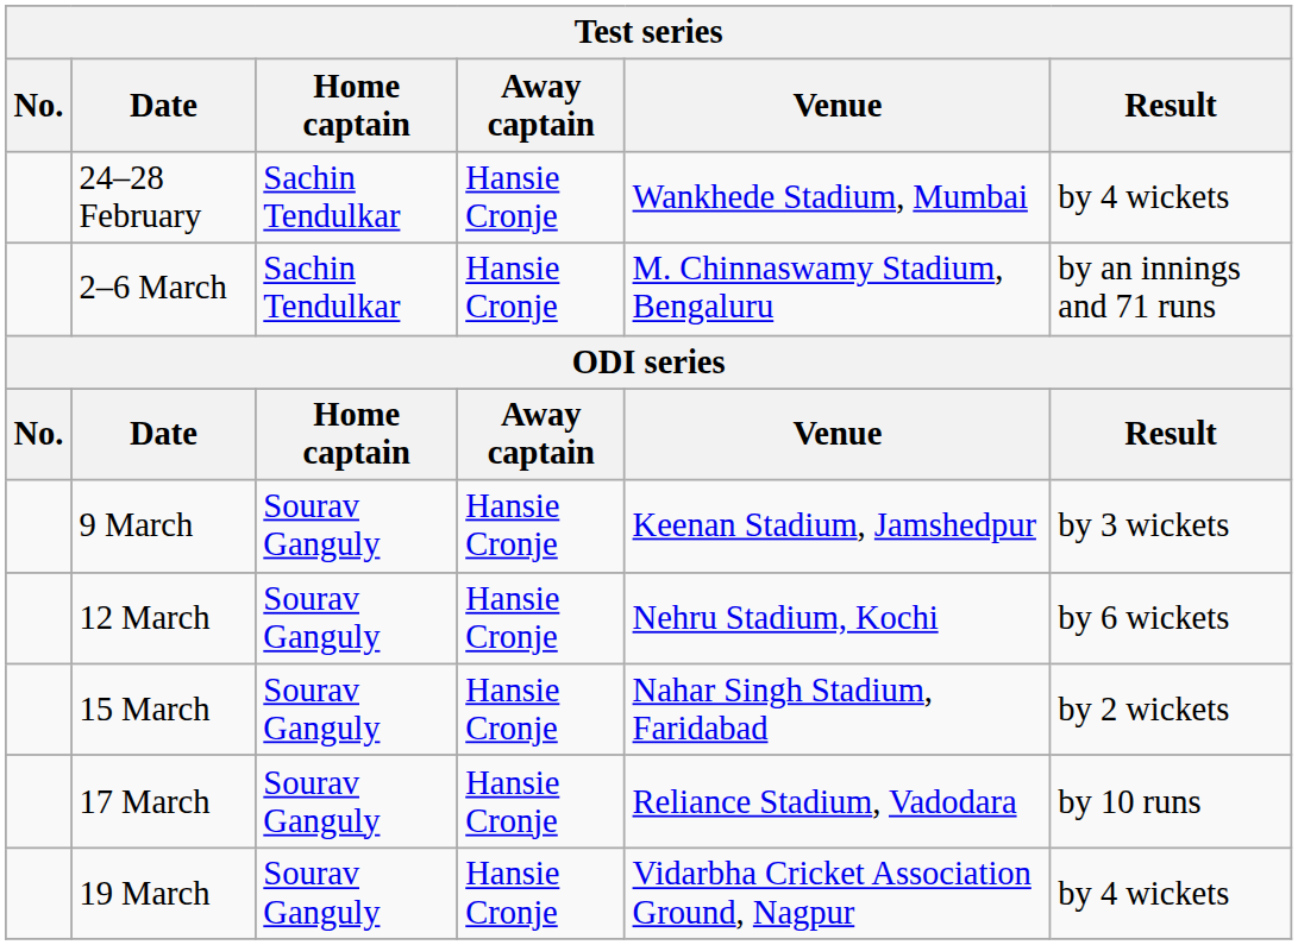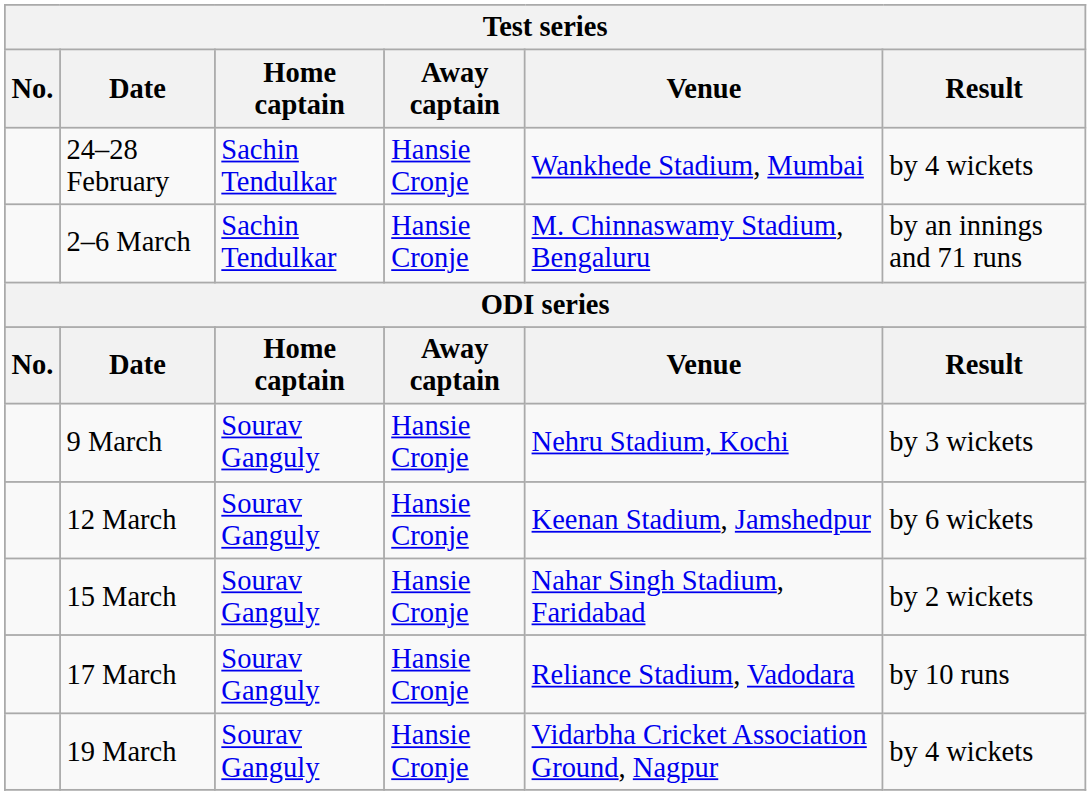9 March | Venue: Keenan Stadium, Jamshedpur -> Nehru Stadium, Kochi
12 March | Venue: Nehru Stadium, Kochi -> Keenan Stadium, Jamshedpur
